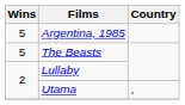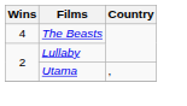- row: 5 | Argentina, 1985
The Beasts | Wins: 5 -> 4
